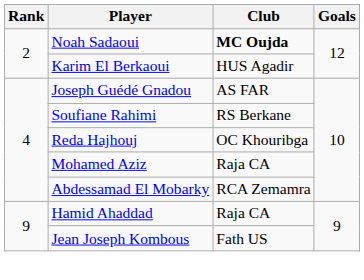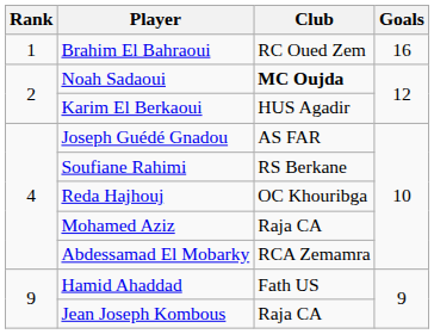+ row: 1 | Brahim El Bahraoui | RC Oued Zem | 16
Hamid Ahaddad | Club: Raja CA -> Fath US
Jean Joseph Kombous | Club: Fath US -> Raja CA
